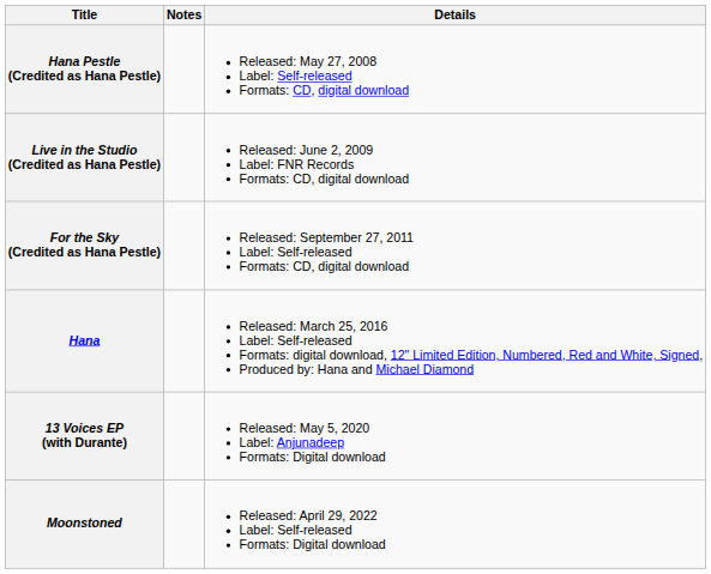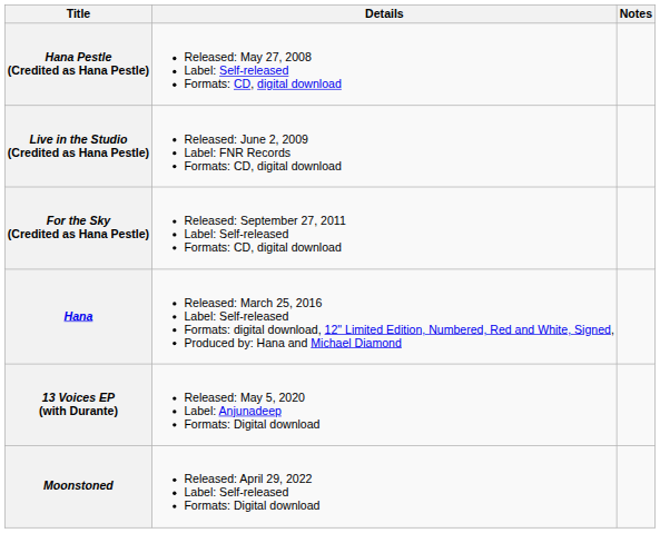columns swapped: Details <-> Notes
